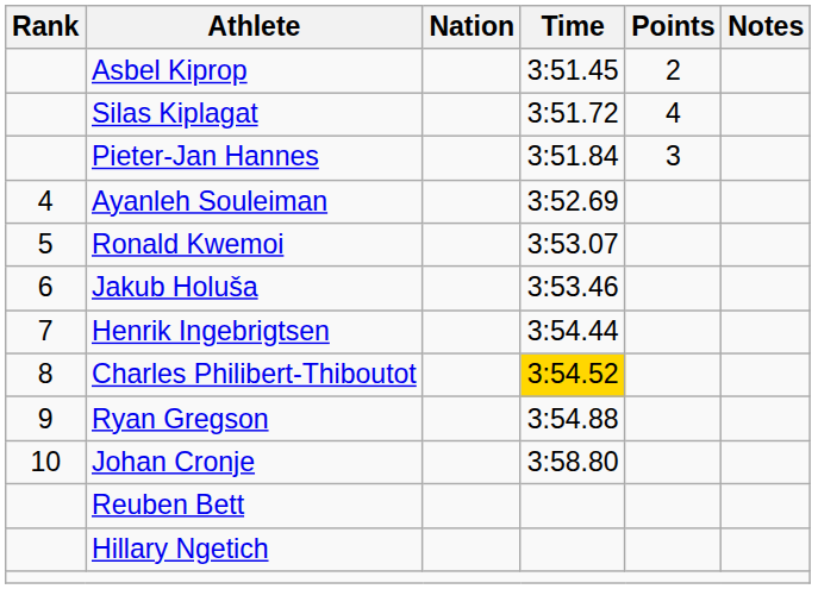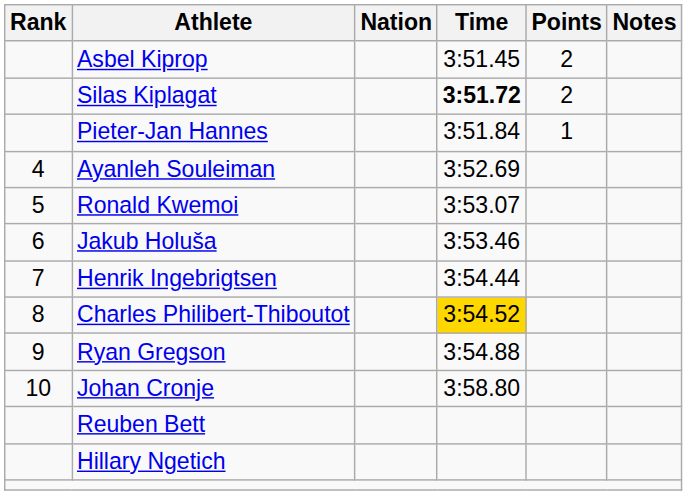Silas Kiplagat | Time: normal -> bold
Silas Kiplagat | Points: 4 -> 2
Pieter-Jan Hannes | Points: 3 -> 1
